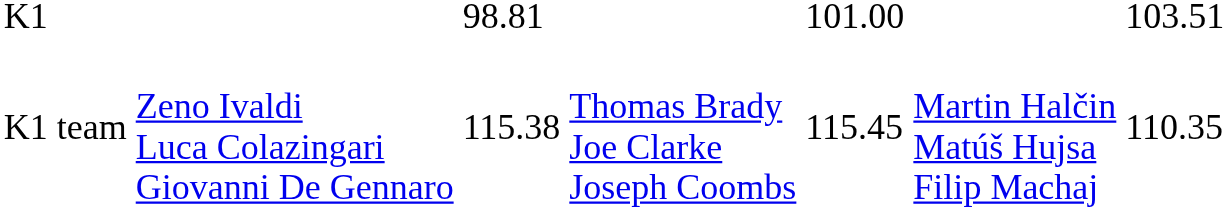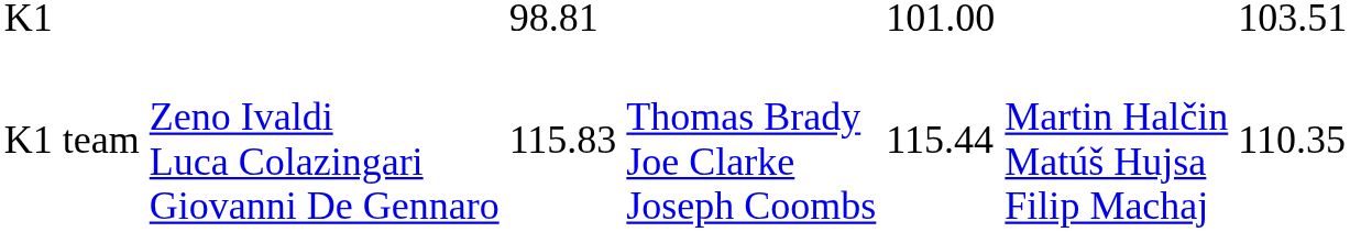K1 team | column 3: 115.38 -> 115.83
K1 team | column 5: 115.45 -> 115.44
